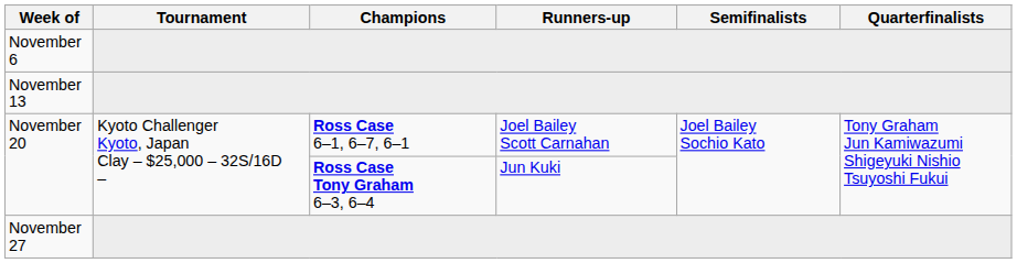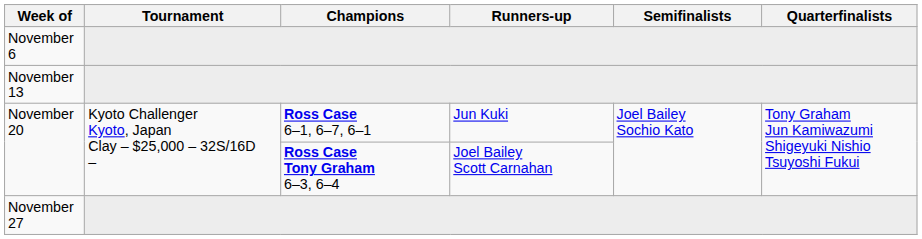November 20 / Ross Case 6–1, 6–7, 6–1 | Runners-up: Joel Bailey Scott Carnahan -> Jun Kuki
November 20 / Ross Case Tony Graham 6–3, 6–4 | Runners-up: Jun Kuki -> Joel Bailey Scott Carnahan
